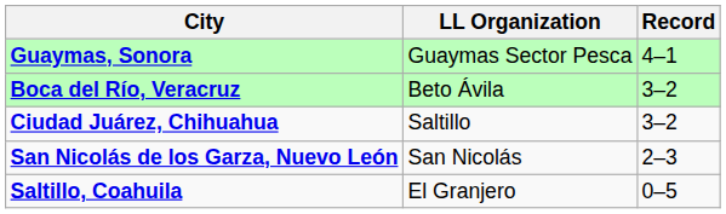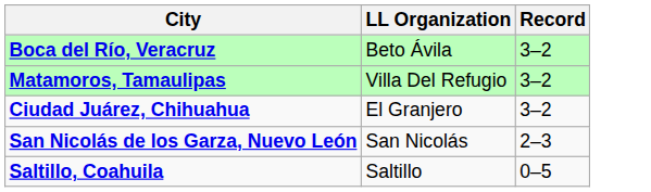- row: Guaymas, Sonora | Guaymas Sector Pesca | 4–1
+ row: Matamoros, Tamaulipas | Villa Del Refugio | 3–2
Ciudad Juárez, Chihuahua | LL Organization: Saltillo -> El Granjero
Saltillo, Coahuila | LL Organization: El Granjero -> Saltillo
